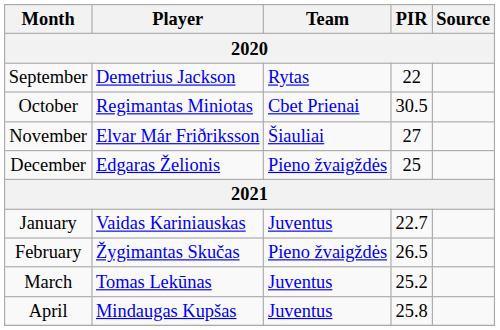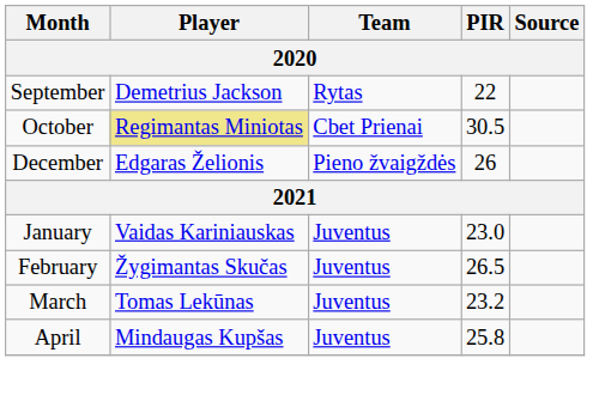October | Player: no background -> khaki background
- row: November | Elvar Már Friðriksson | Šiauliai | 27
December | PIR: 25 -> 26
January | PIR: 22.7 -> 23.0
February | Team: Pieno žvaigždės -> Juventus
March | PIR: 25.2 -> 23.2
